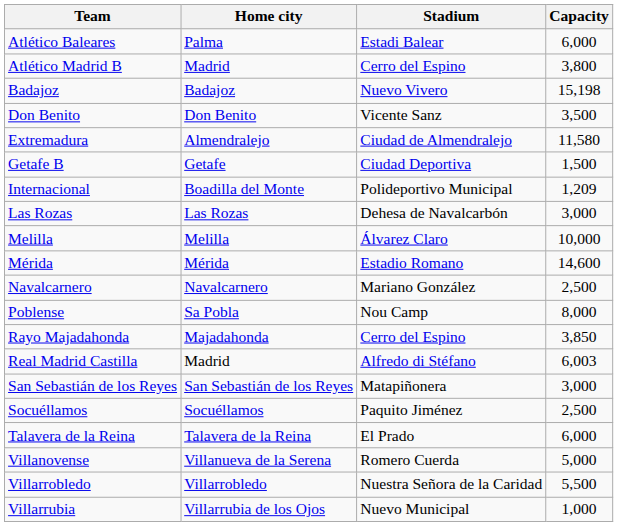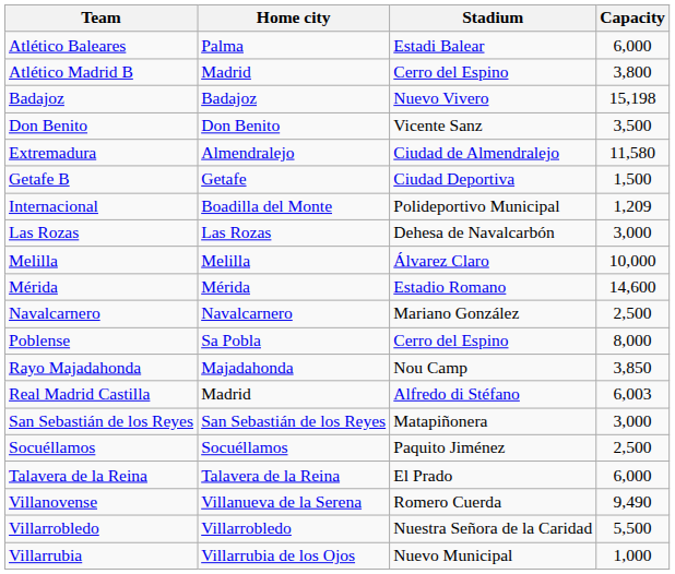Poblense | Stadium: Nou Camp -> Cerro del Espino
Rayo Majadahonda | Stadium: Cerro del Espino -> Nou Camp
Villanovense | Capacity: 5,000 -> 9,490
